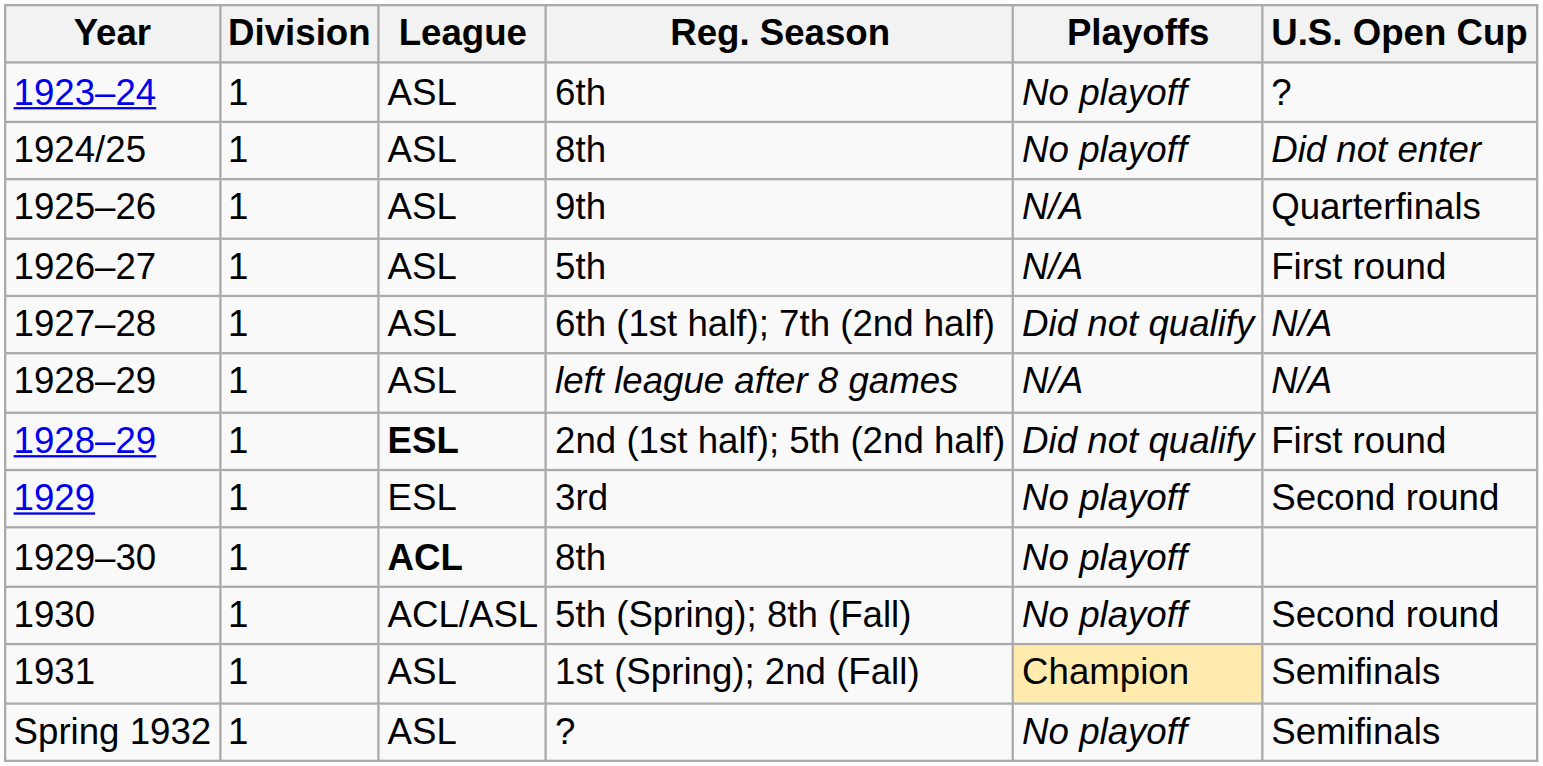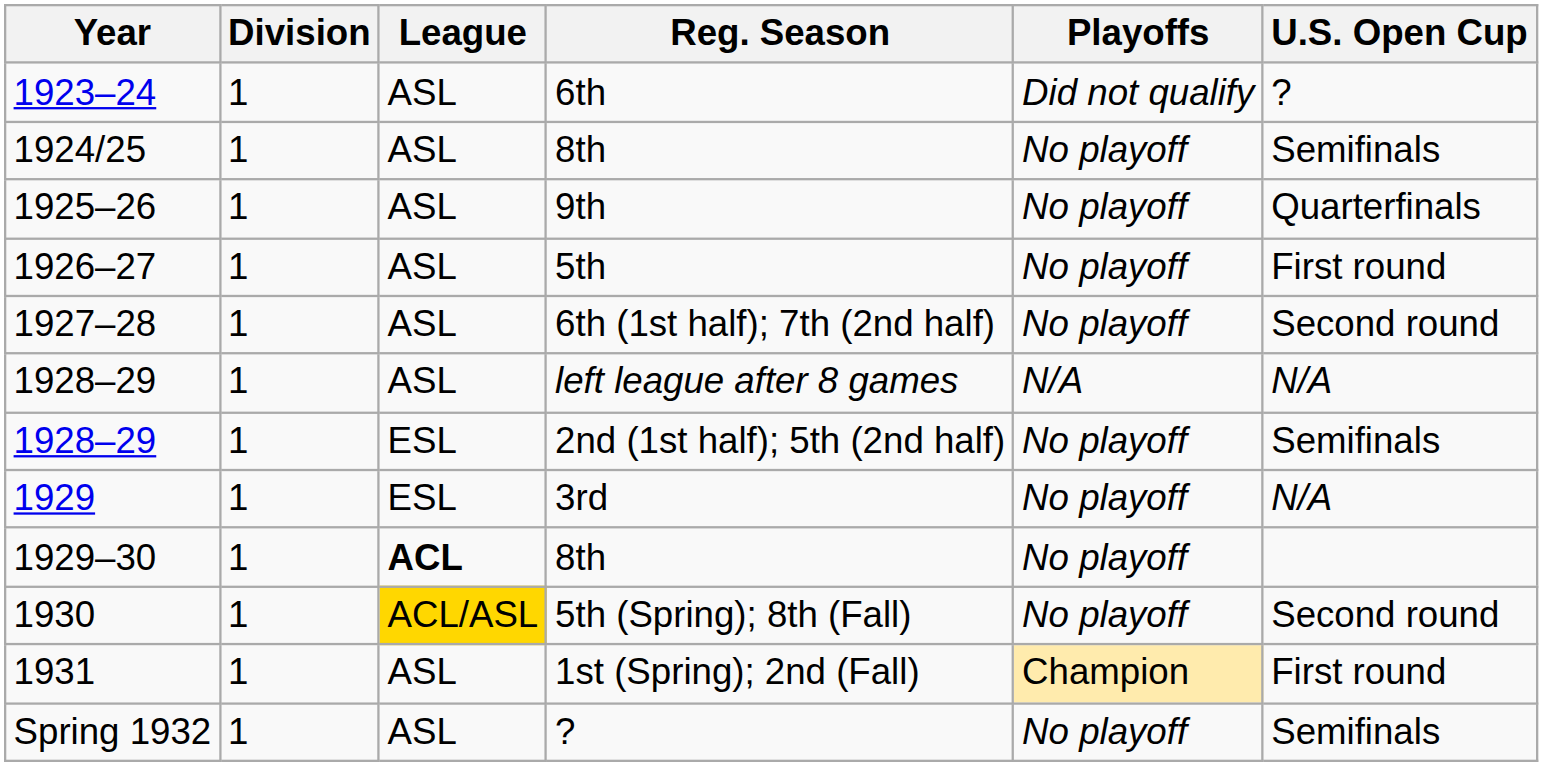6th | Playoffs: No playoff -> Did not qualify
1924/25 / 8th | U.S. Open Cup: Did not enter -> Semifinals
9th | Playoffs: N/A -> No playoff
5th | Playoffs: N/A -> No playoff
6th (1st half); 7th (2nd half) | Playoffs: Did not qualify -> No playoff
6th (1st half); 7th (2nd half) | U.S. Open Cup: N/A -> Second round
2nd (1st half); 5th (2nd half) | League: bold -> normal
2nd (1st half); 5th (2nd half) | Playoffs: Did not qualify -> No playoff
2nd (1st half); 5th (2nd half) | U.S. Open Cup: First round -> Semifinals
3rd | U.S. Open Cup: Second round -> N/A
5th (Spring); 8th (Fall) | League: no background -> gold background
1st (Spring); 2nd (Fall) | U.S. Open Cup: Semifinals -> First round
